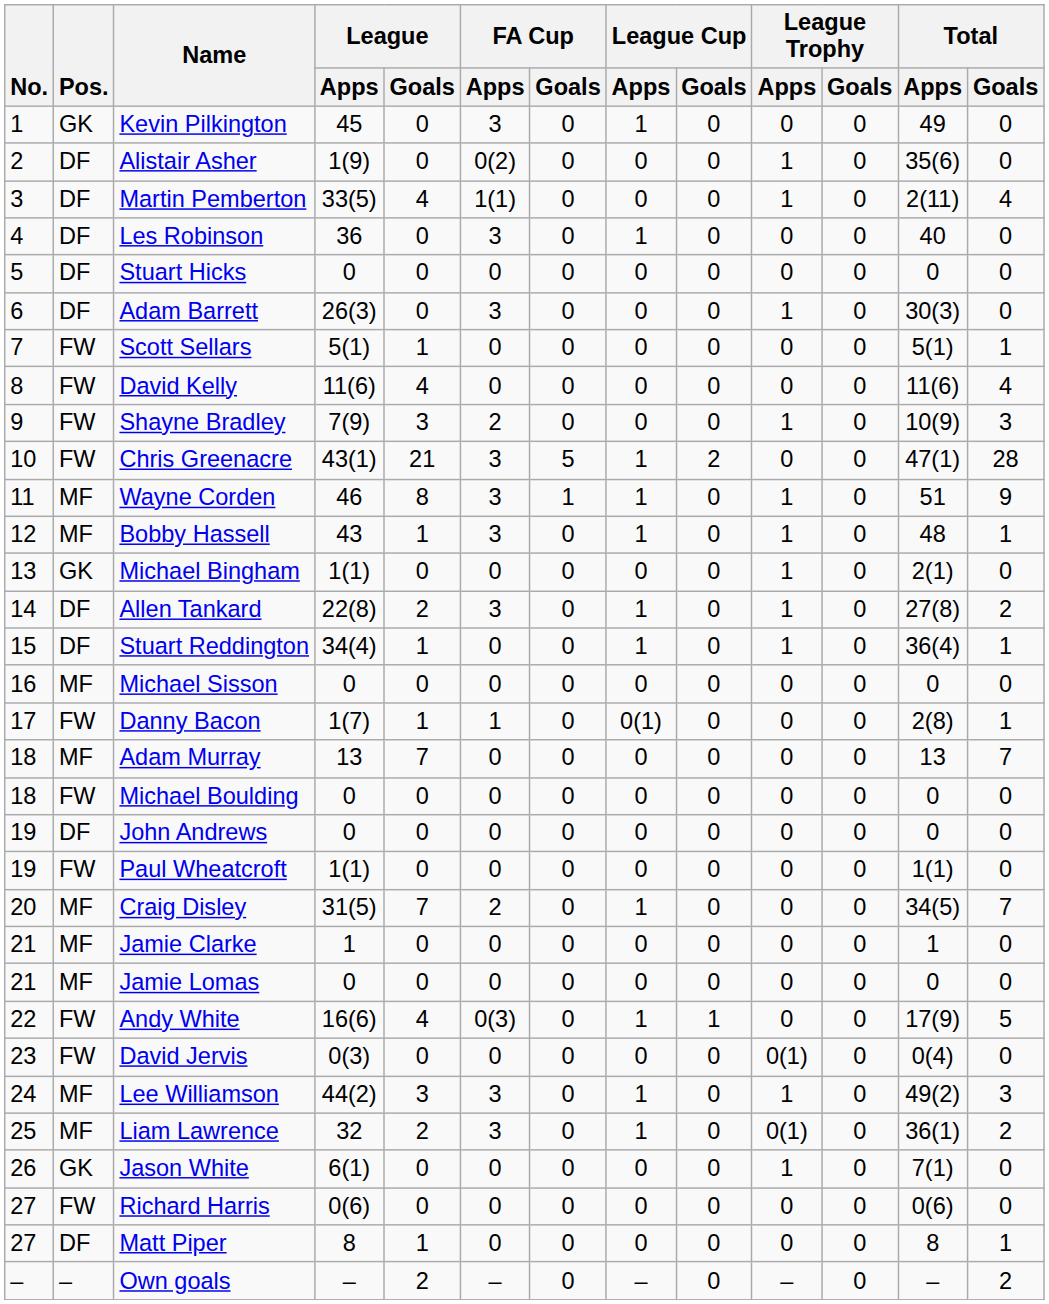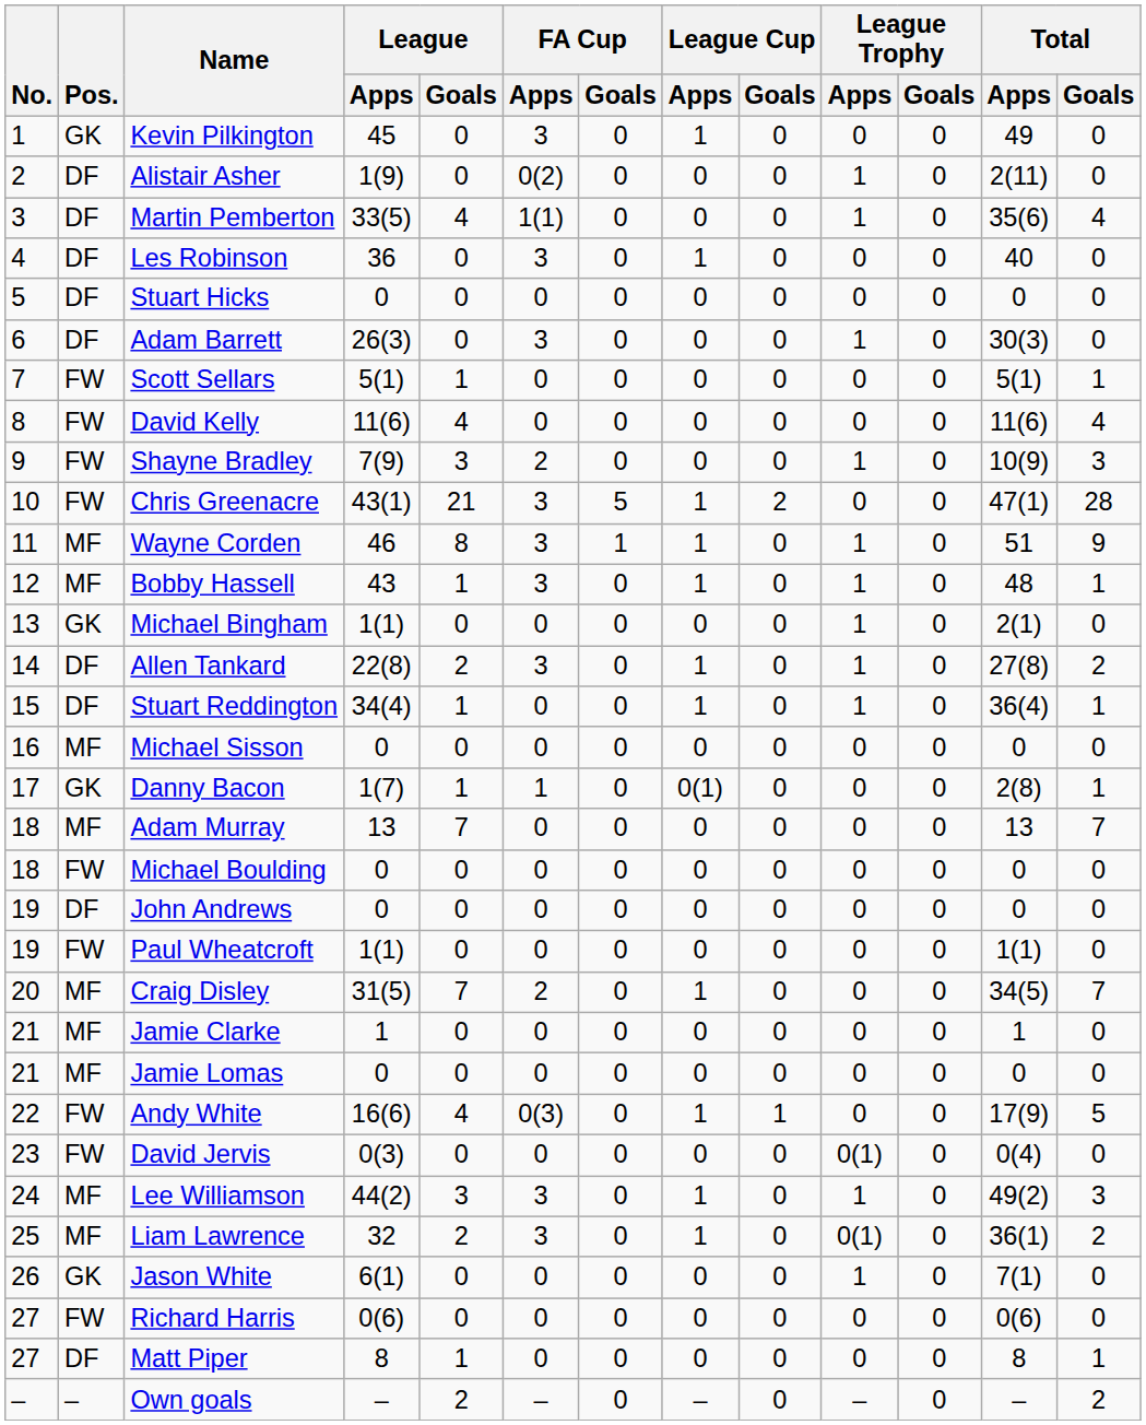Alistair Asher | Total / Apps: 35(6) -> 2(11)
Martin Pemberton | Total / Apps: 2(11) -> 35(6)
Danny Bacon | Pos.: FW -> GK
